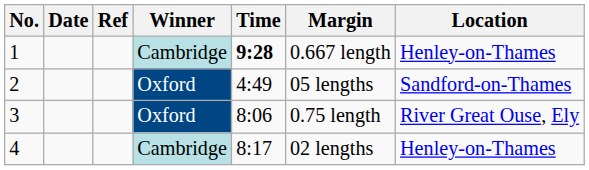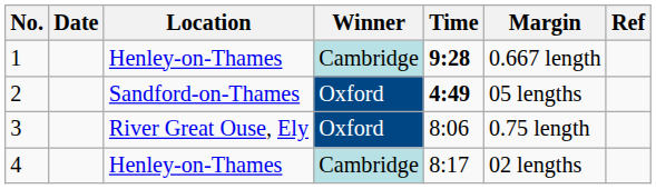columns swapped: Location <-> Ref
2 | Time: normal -> bold
